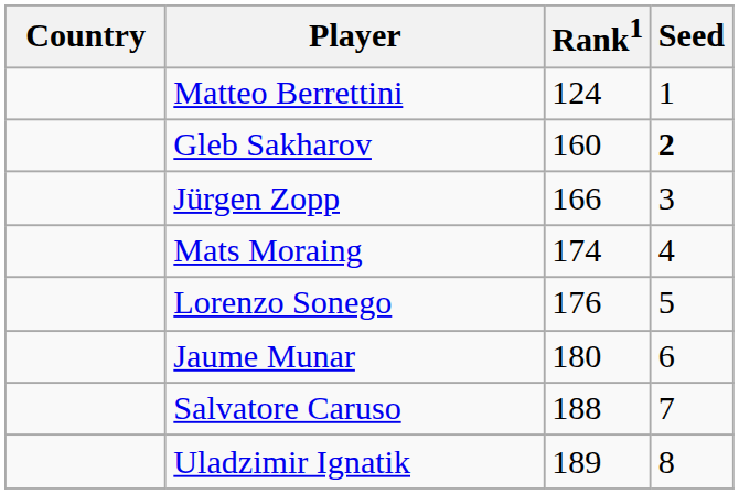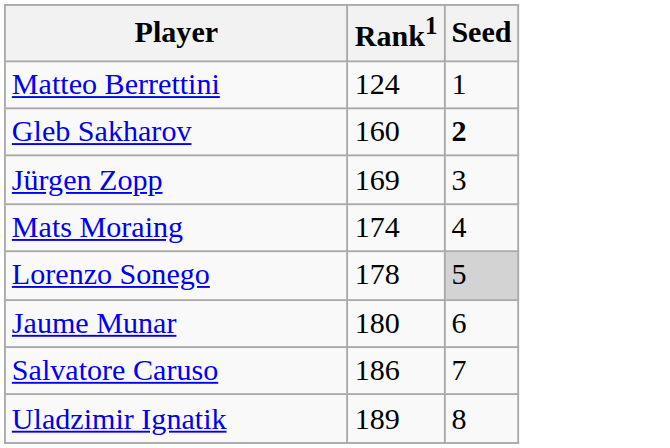- column: Country
Jürgen Zopp | Rank1: 166 -> 169
Lorenzo Sonego | Rank1: 176 -> 178
Lorenzo Sonego | Seed: no background -> lightgrey background
Salvatore Caruso | Rank1: 188 -> 186
